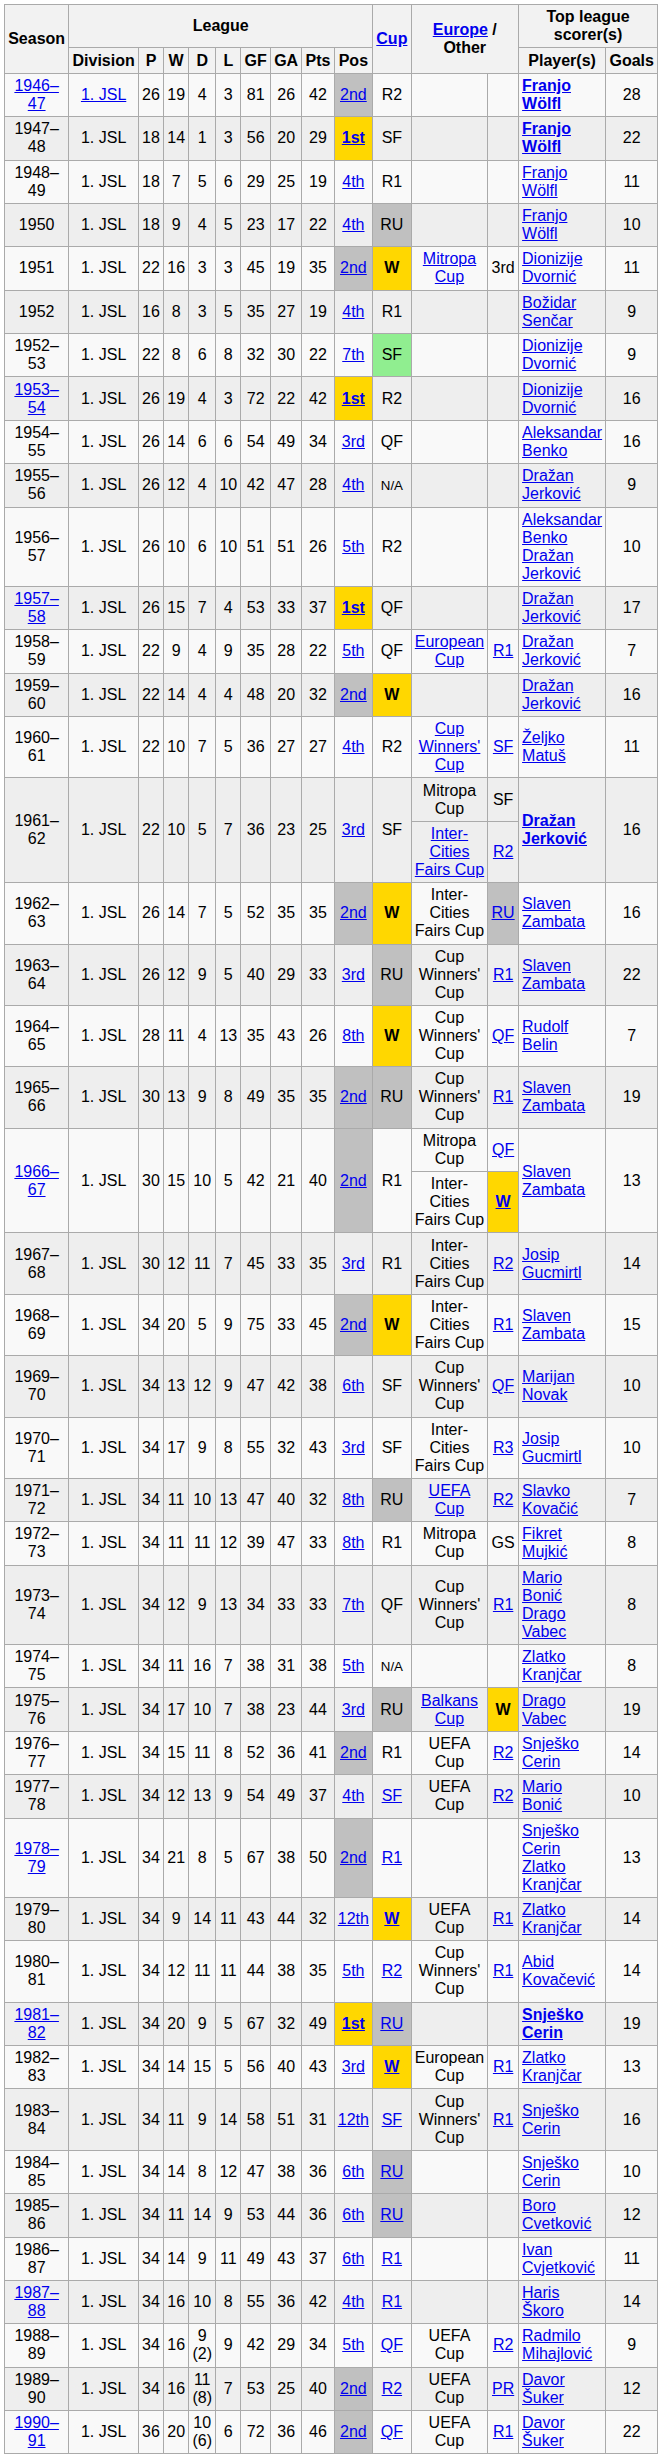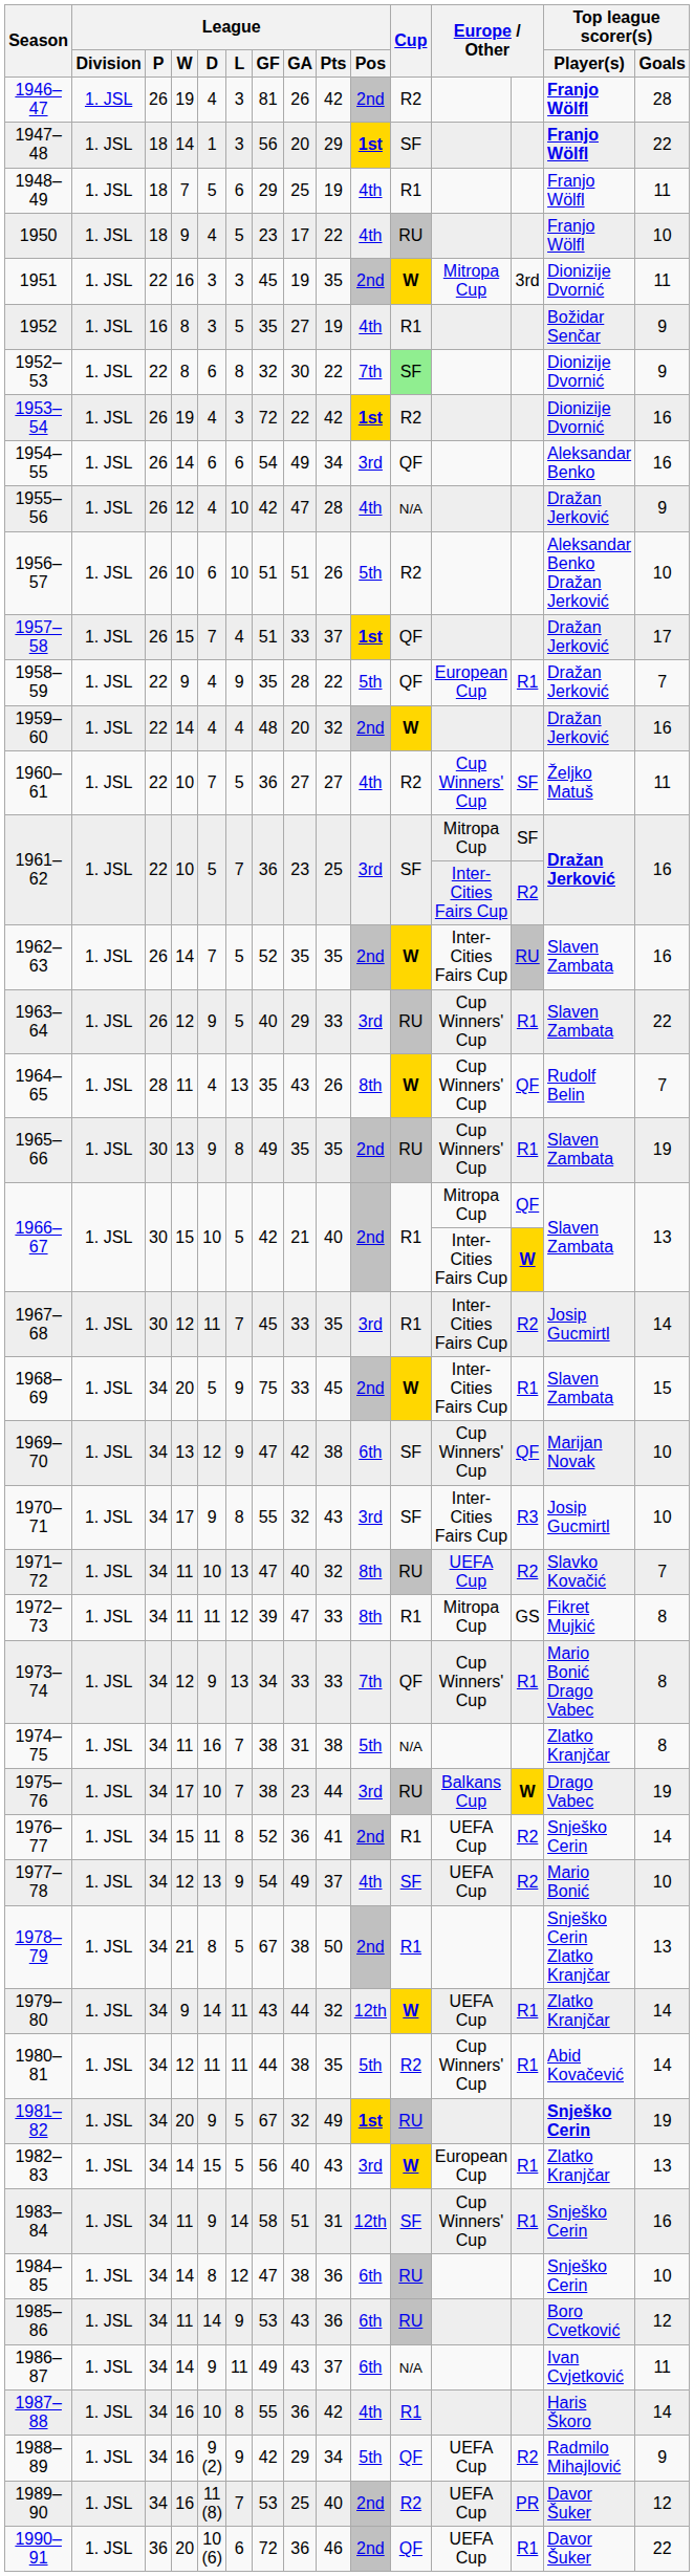1957–58 | League / GF: 53 -> 51
1985–86 | League / GA: 44 -> 43
1986–87 | Cup: R1 -> N/A
